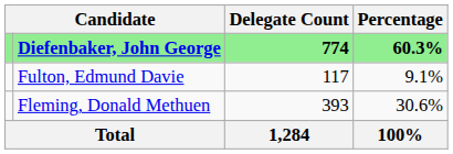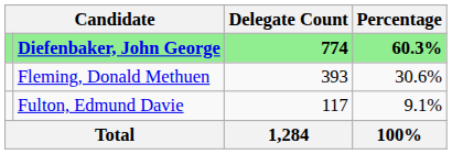rows swapped: Fleming, Donald Methuen <-> Fulton, Edmund Davie
